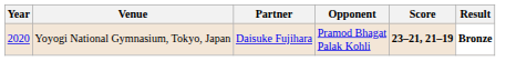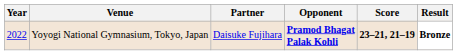Yoyogi National Gymnasium, Tokyo, Japan | Year: 2020 -> 2022
Yoyogi National Gymnasium, Tokyo, Japan | Opponent: normal -> bold
